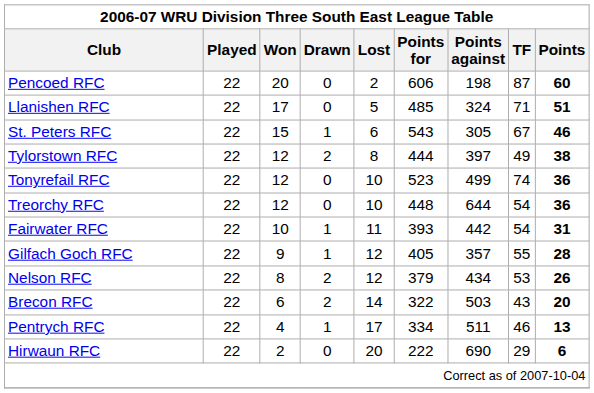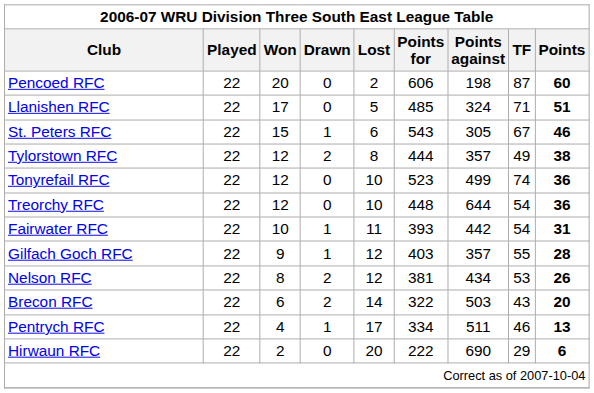Tylorstown RFC | Points against: 397 -> 357
Gilfach Goch RFC | Points for: 405 -> 403
Nelson RFC | Points for: 379 -> 381
